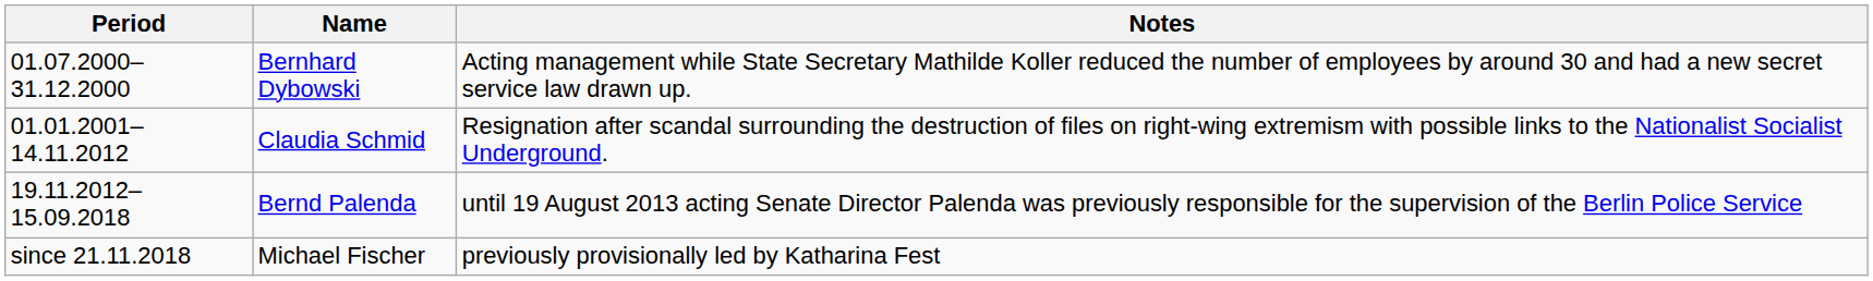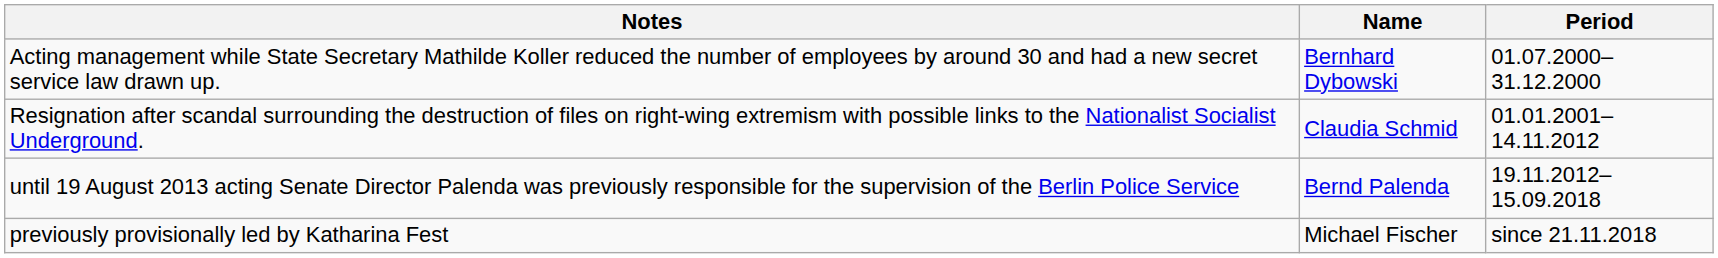columns swapped: Period <-> Notes
